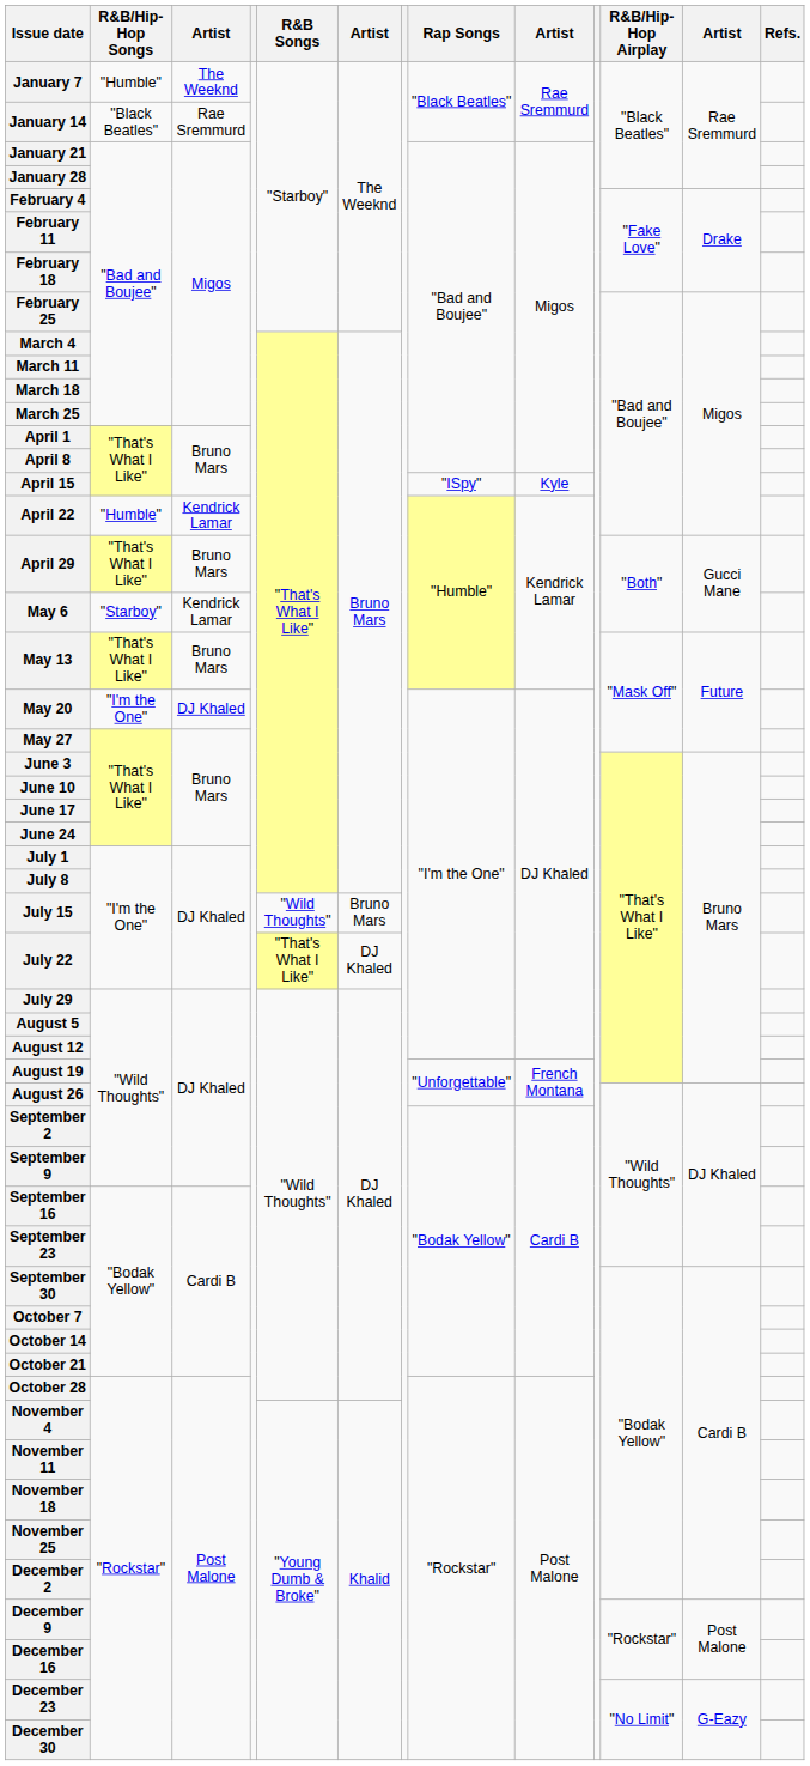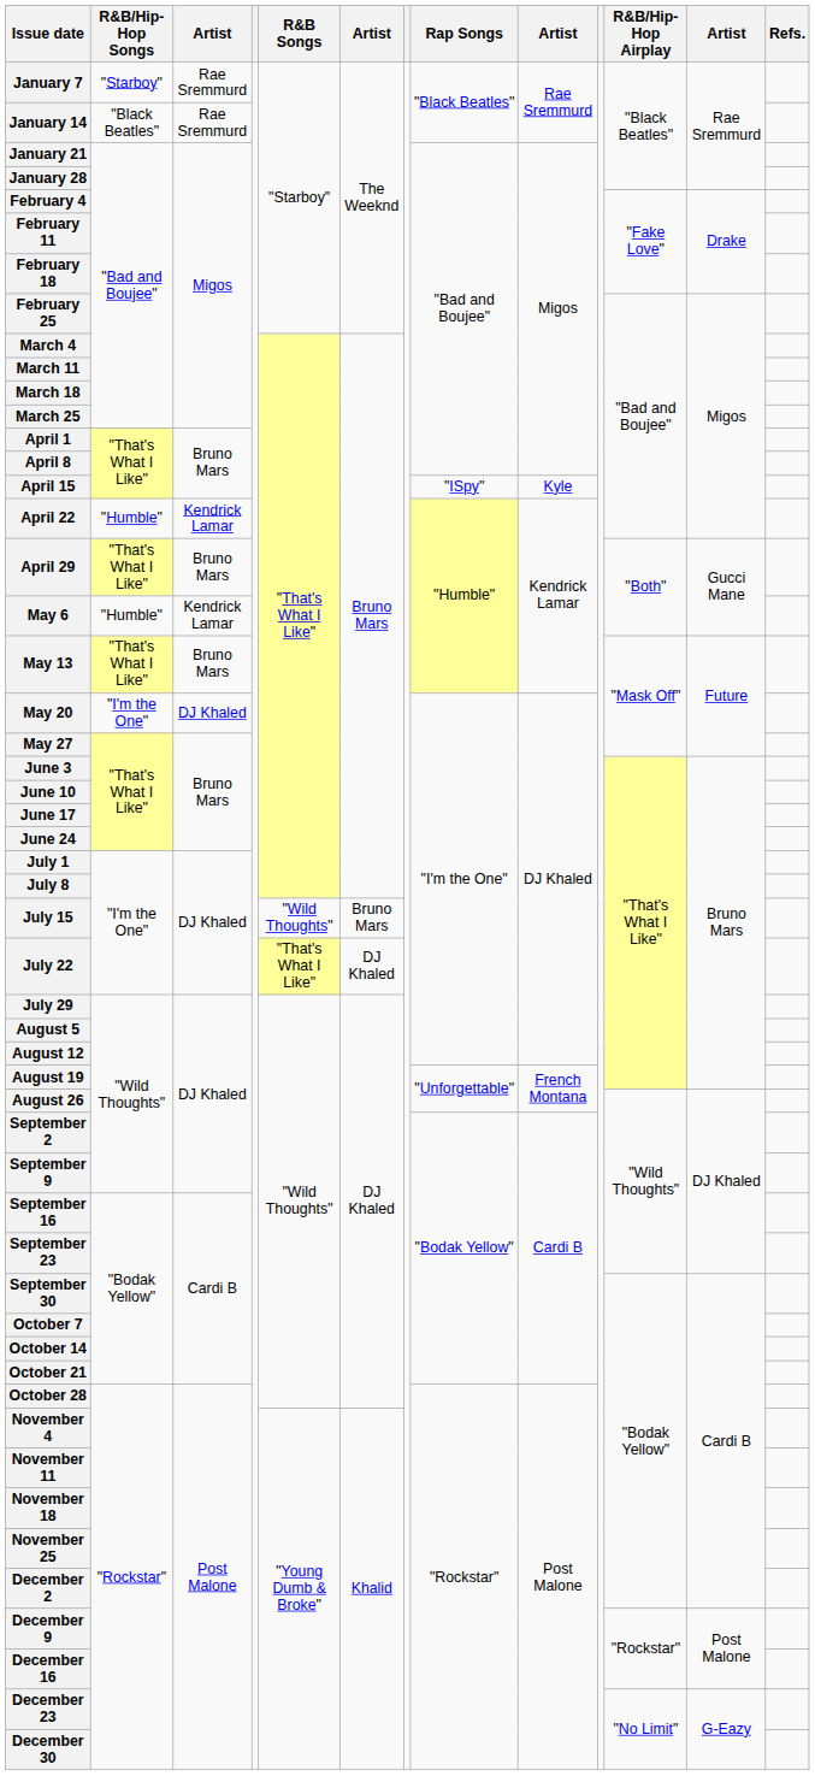January 7 | R&B/Hip-Hop Songs: "Humble" -> "Starboy"
January 7 | column 3: The Weeknd -> Rae Sremmurd
May 6 | R&B/Hip-Hop Songs: "Starboy" -> "Humble"
